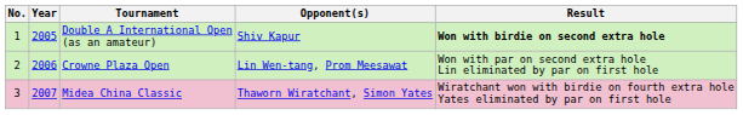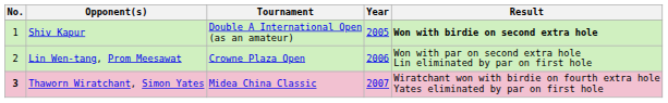columns swapped: Year <-> Opponent(s)
Midea China Classic | No.: normal -> bold
